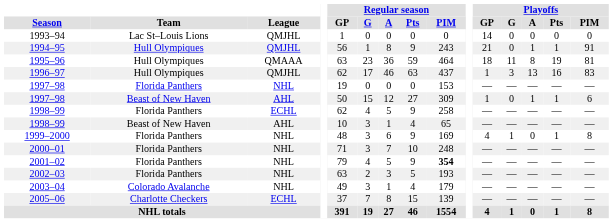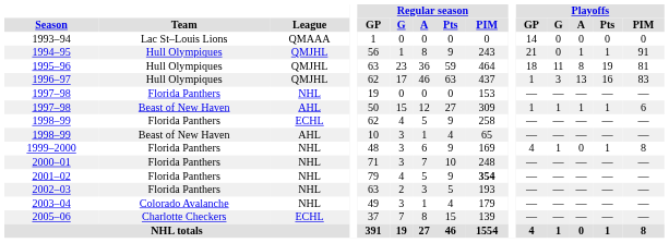1993–94 | League: QMJHL -> QMAAA
1995–96 | League: QMAAA -> QMJHL
1997–98 / Beast of New Haven | Playoffs / G: 0 -> 1
